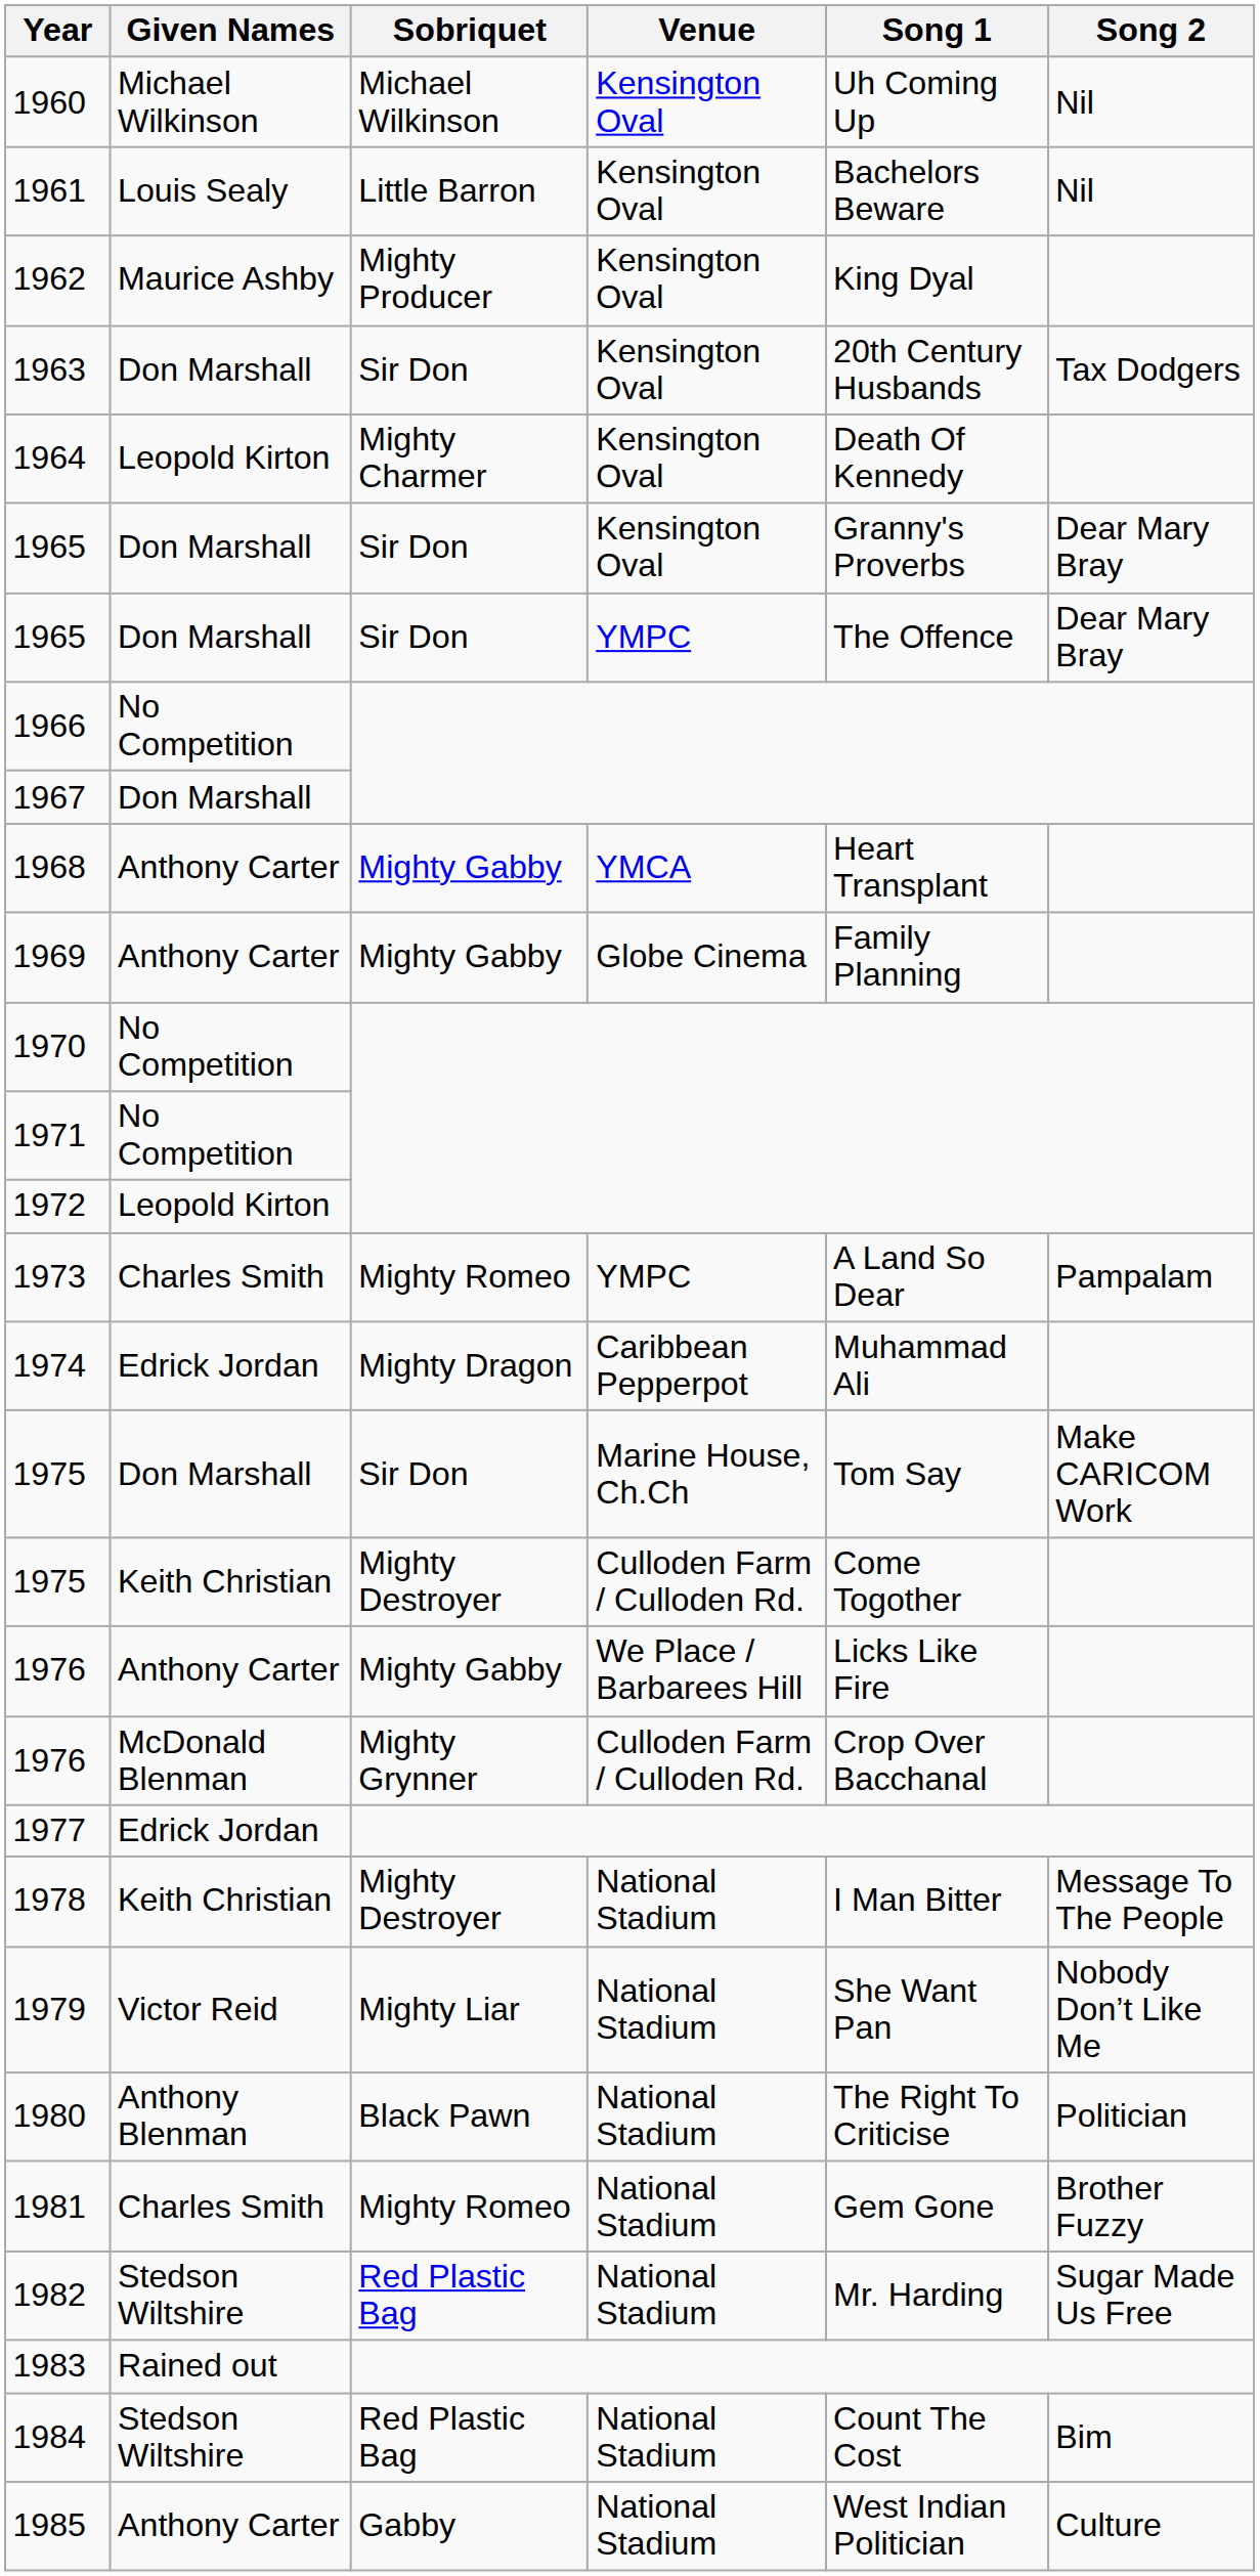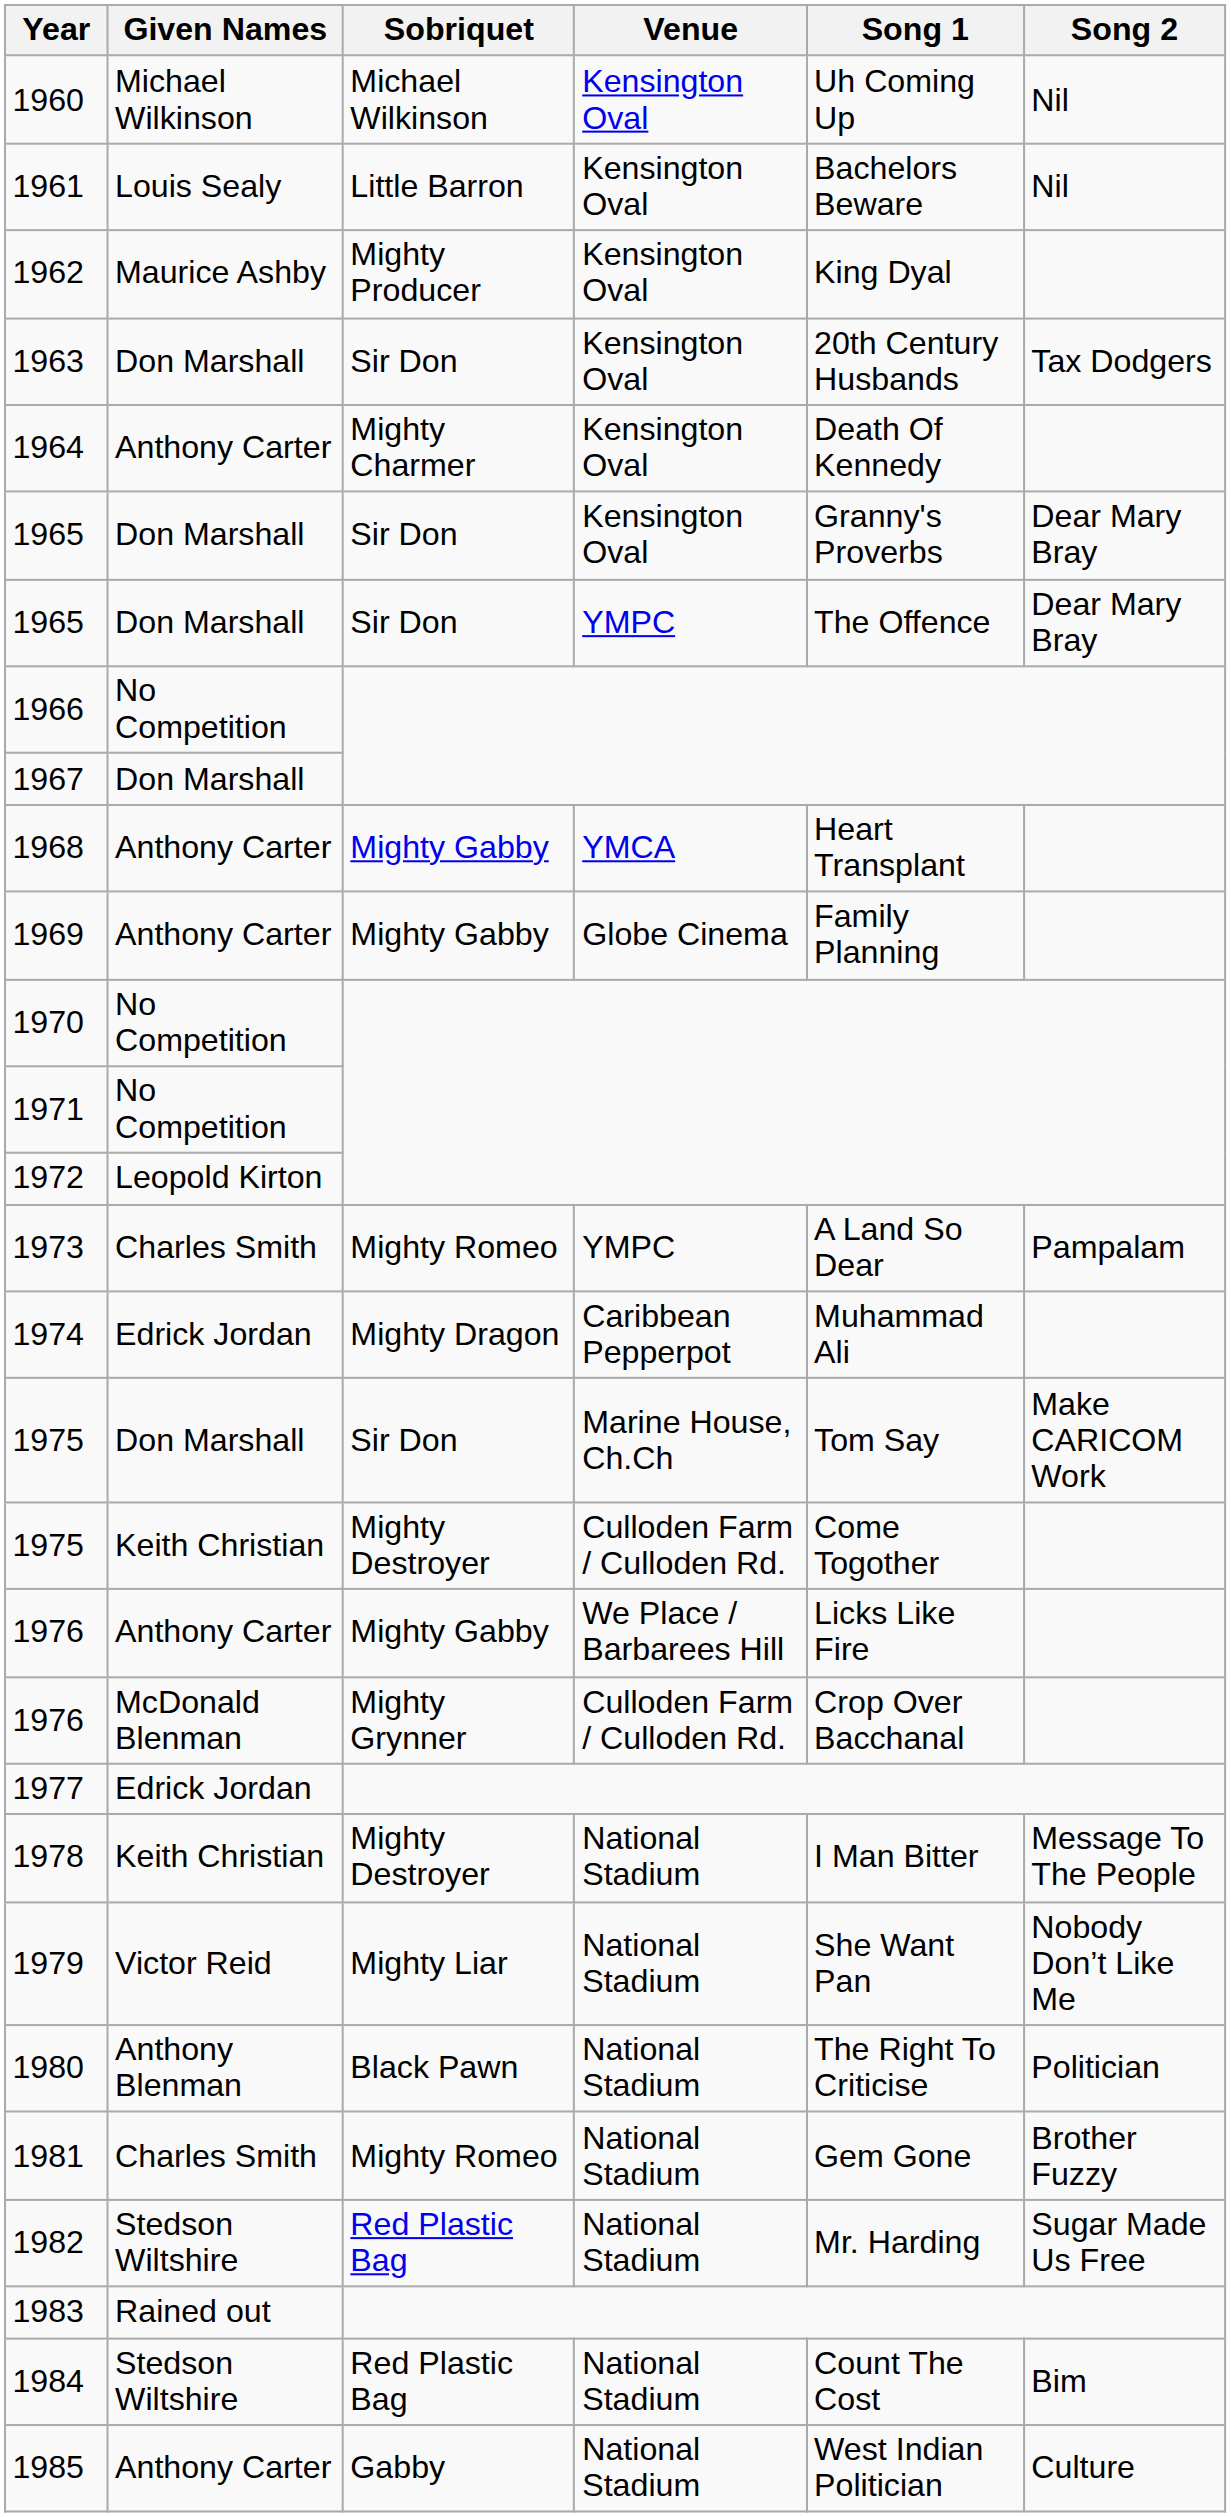1964 | Given Names: Leopold Kirton -> Anthony Carter
